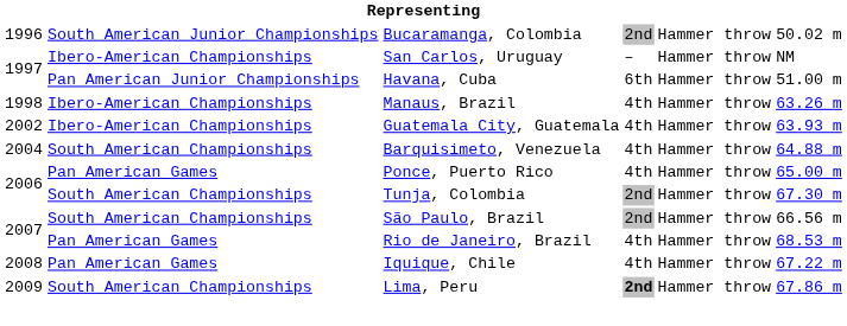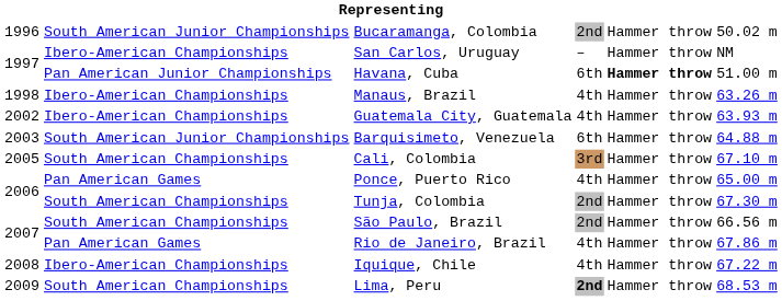Havana, Cuba | column 5: normal -> bold
Barquisimeto, Venezuela | column 1: 2004 -> 2003
Barquisimeto, Venezuela | column 2: South American Championships -> South American Junior Championships
Barquisimeto, Venezuela | column 4: 4th -> 6th
+ row: 2005 | South American Championships | Cali, Colombia | 3rd | Hammer throw | 67.10 m
Rio de Janeiro, Brazil | column 6: 68.53 m -> 67.86 m
Iquique, Chile | column 2: Pan American Games -> Ibero-American Championships
Lima, Peru | column 6: 67.86 m -> 68.53 m
